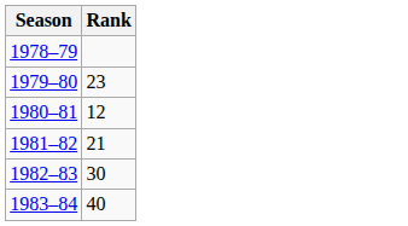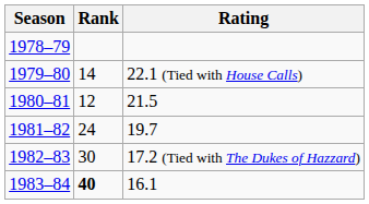+ column: Rating | 22.1 (Tied with House Calls) | 21.5 | 19.7 | 17.2 (Tied with The Dukes of Hazzard) | 16.1
1979–80 | Rank: 23 -> 14
1981–82 | Rank: 21 -> 24
1983–84 | Rank: normal -> bold
